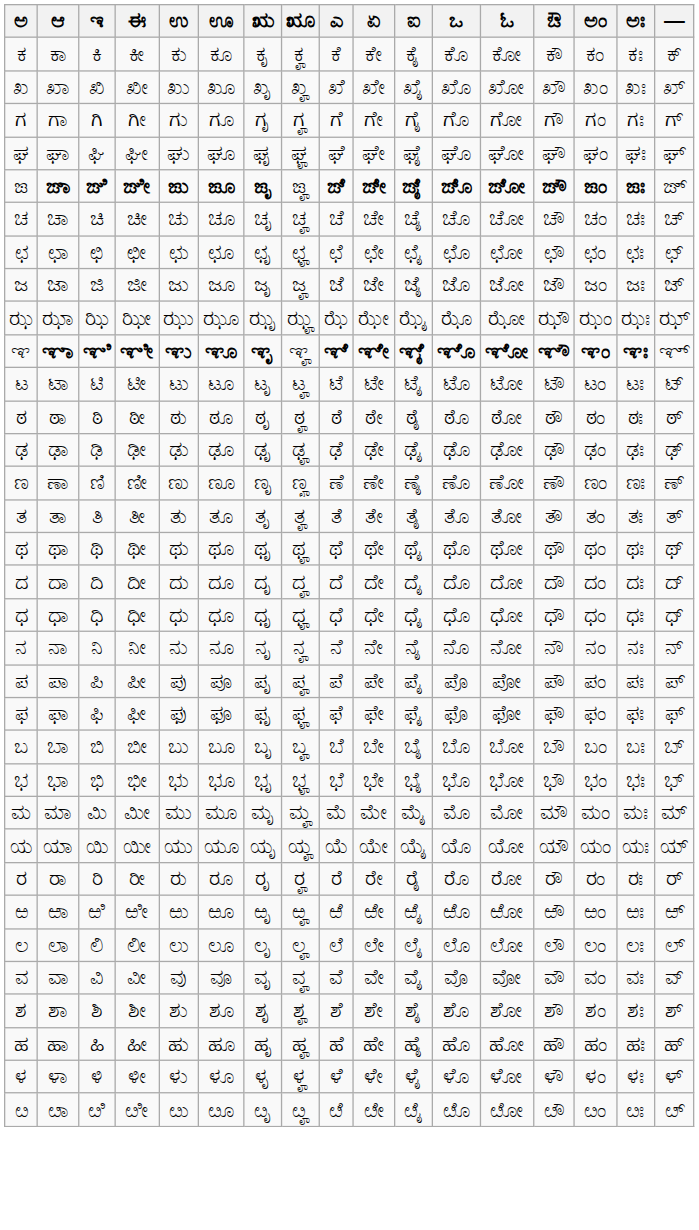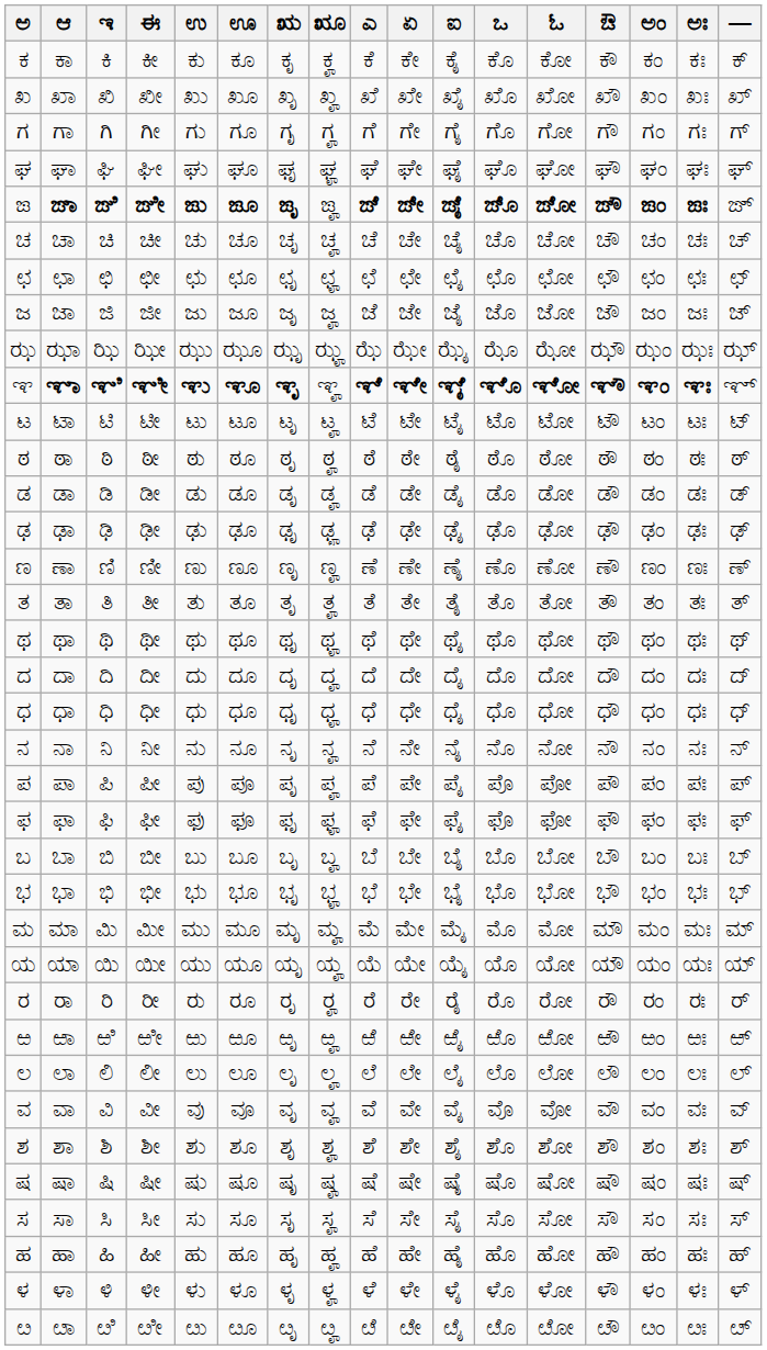+ row: ಡ | ಡಾ | ಡಿ | ಡೀ | ಡು | ಡೂ | ಡೃ | ಡೄ | ಡೆ | ಡೇ | ಡೈ | ಡೊ | ಡೋ | ಡೌ | ಡಂ | ಡಃ | ಡ್
+ row: ಷ | ಷಾ | ಷಿ | ಷೀ | ಷು | ಷೂ | ಷೃ | ಷೄ | ಷೆ | ಷೇ | ಷೈ | ಷೊ | ಷೋ | ಷೌ | ಷಂ | ಷಃ | ಷ್
+ row: ಸ | ಸಾ | ಸಿ | ಸೀ | ಸು | ಸೂ | ಸೃ | ಸೄ | ಸೆ | ಸೇ | ಸೈ | ಸೊ | ಸೋ | ಸೌ | ಸಂ | ಸಃ | ಸ್
